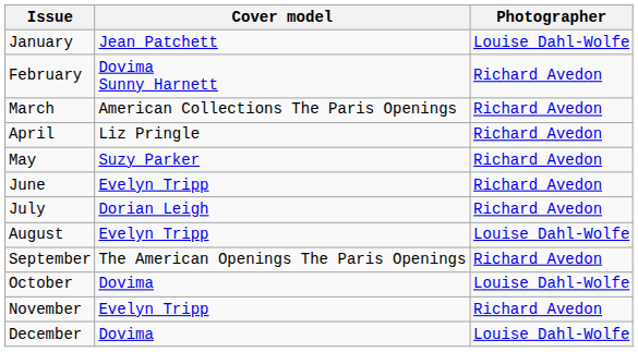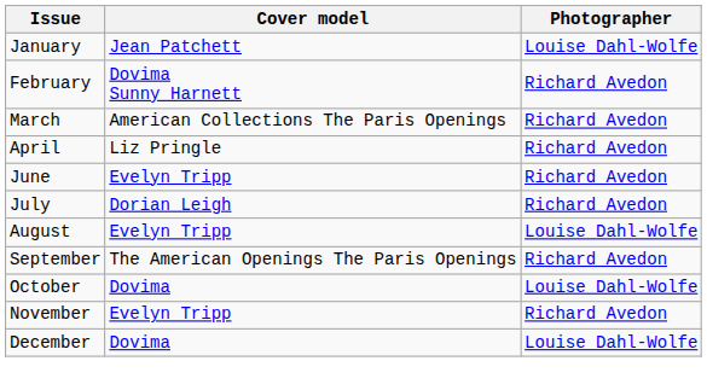- row: May | Suzy Parker | Richard Avedon
